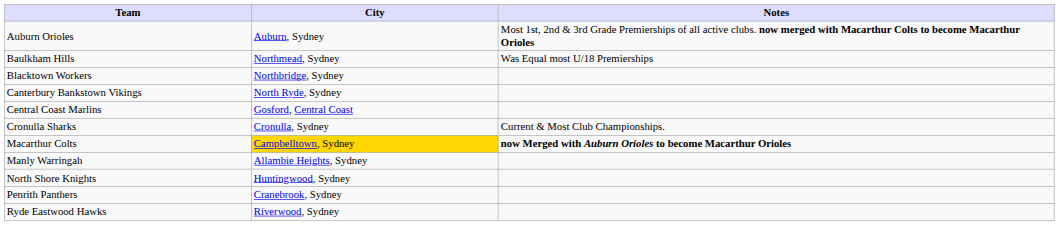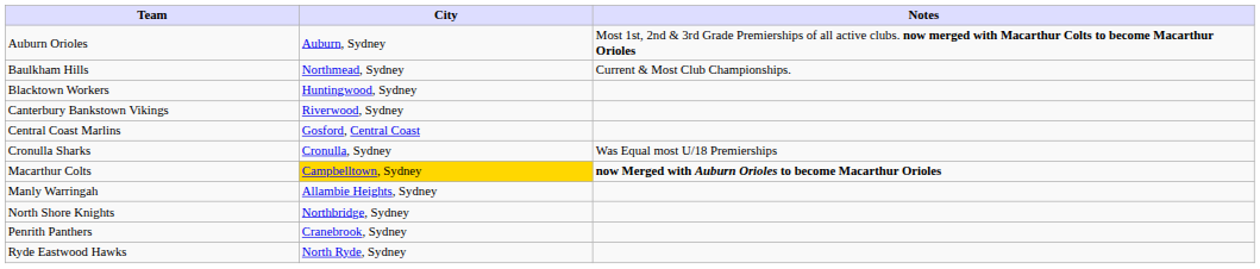Baulkham Hills | Notes: Was Equal most U/18 Premierships -> Current & Most Club Championships.
Blacktown Workers | City: Northbridge, Sydney -> Huntingwood, Sydney
Canterbury Bankstown Vikings | City: North Ryde, Sydney -> Riverwood, Sydney
Cronulla Sharks | Notes: Current & Most Club Championships. -> Was Equal most U/18 Premierships
North Shore Knights | City: Huntingwood, Sydney -> Northbridge, Sydney
Ryde Eastwood Hawks | City: Riverwood, Sydney -> North Ryde, Sydney
